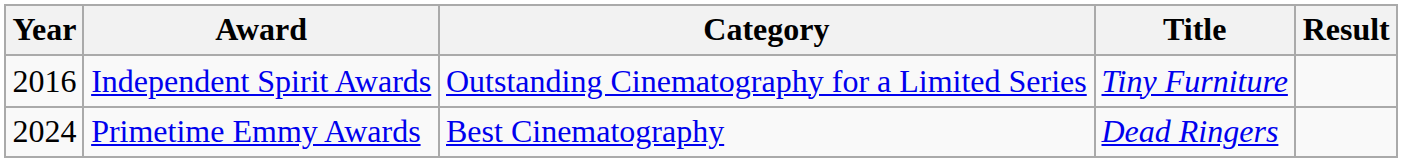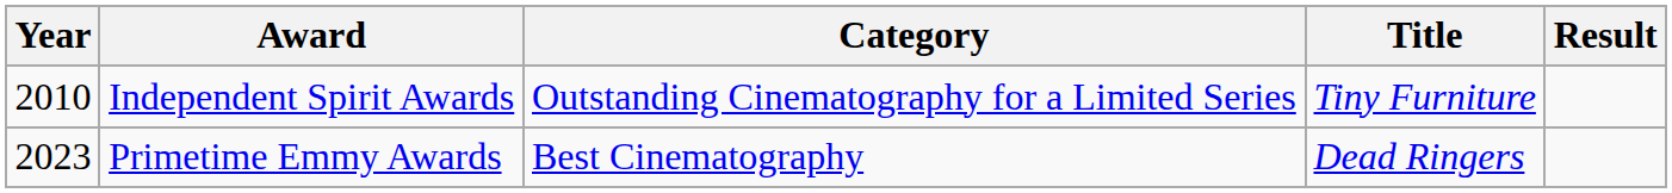Independent Spirit Awards | Year: 2016 -> 2010
Primetime Emmy Awards | Year: 2024 -> 2023
